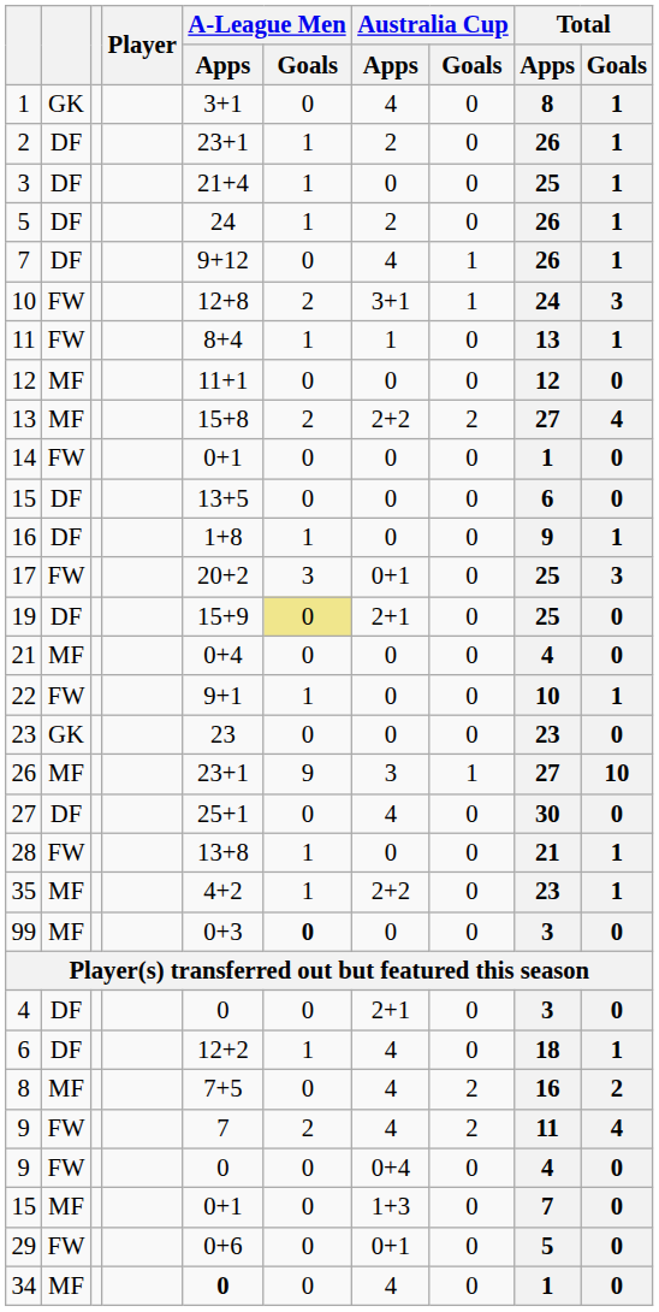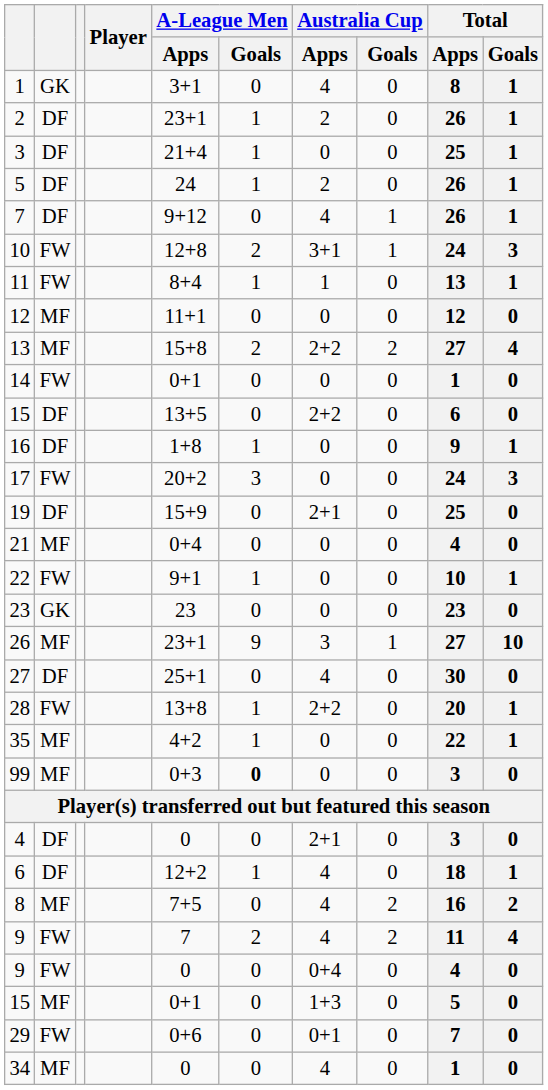15 / DF | Australia Cup / Apps: 0 -> 2+2
17 | Australia Cup / Apps: 0+1 -> 0
17 | Total / Apps: 25 -> 24
19 | A-League Men / Goals: khaki background -> no background
28 | Australia Cup / Apps: 0 -> 2+2
28 | Total / Apps: 21 -> 20
35 | Australia Cup / Apps: 2+2 -> 0
35 | Total / Apps: 23 -> 22
15 / MF | Total / Apps: 7 -> 5
29 | Total / Apps: 5 -> 7
34 | A-League Men / Apps: bold -> normal
